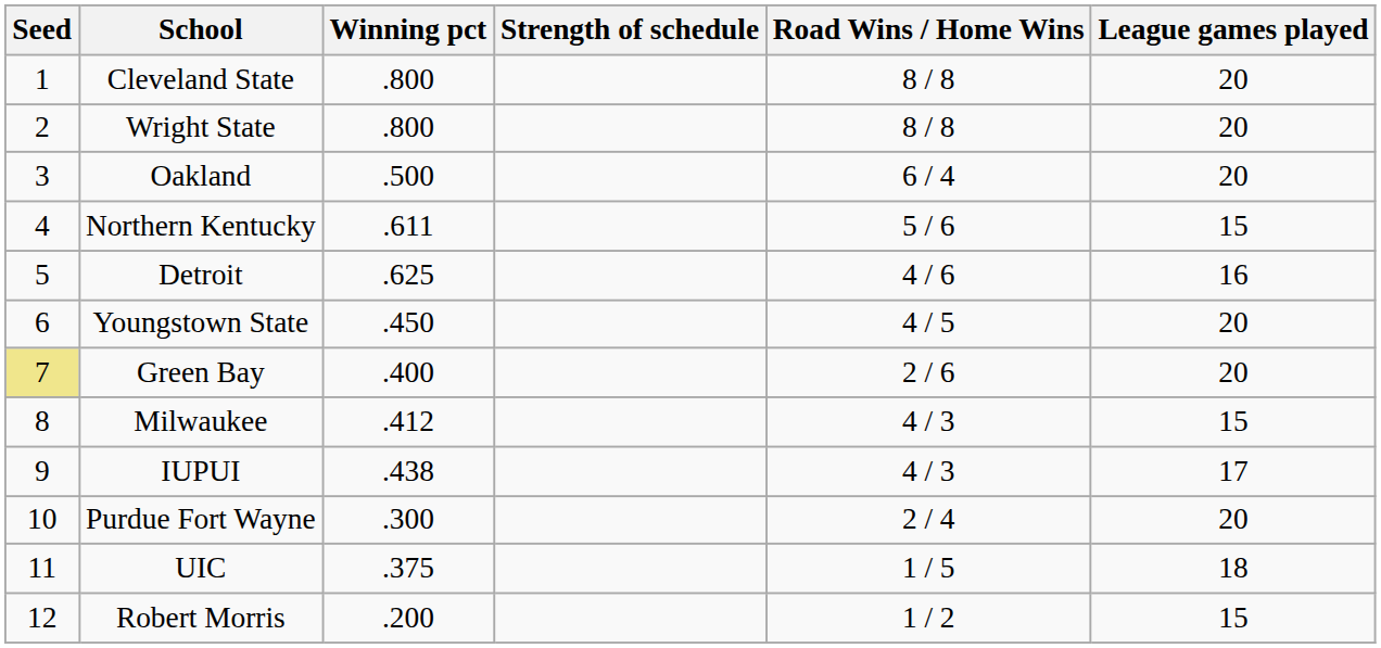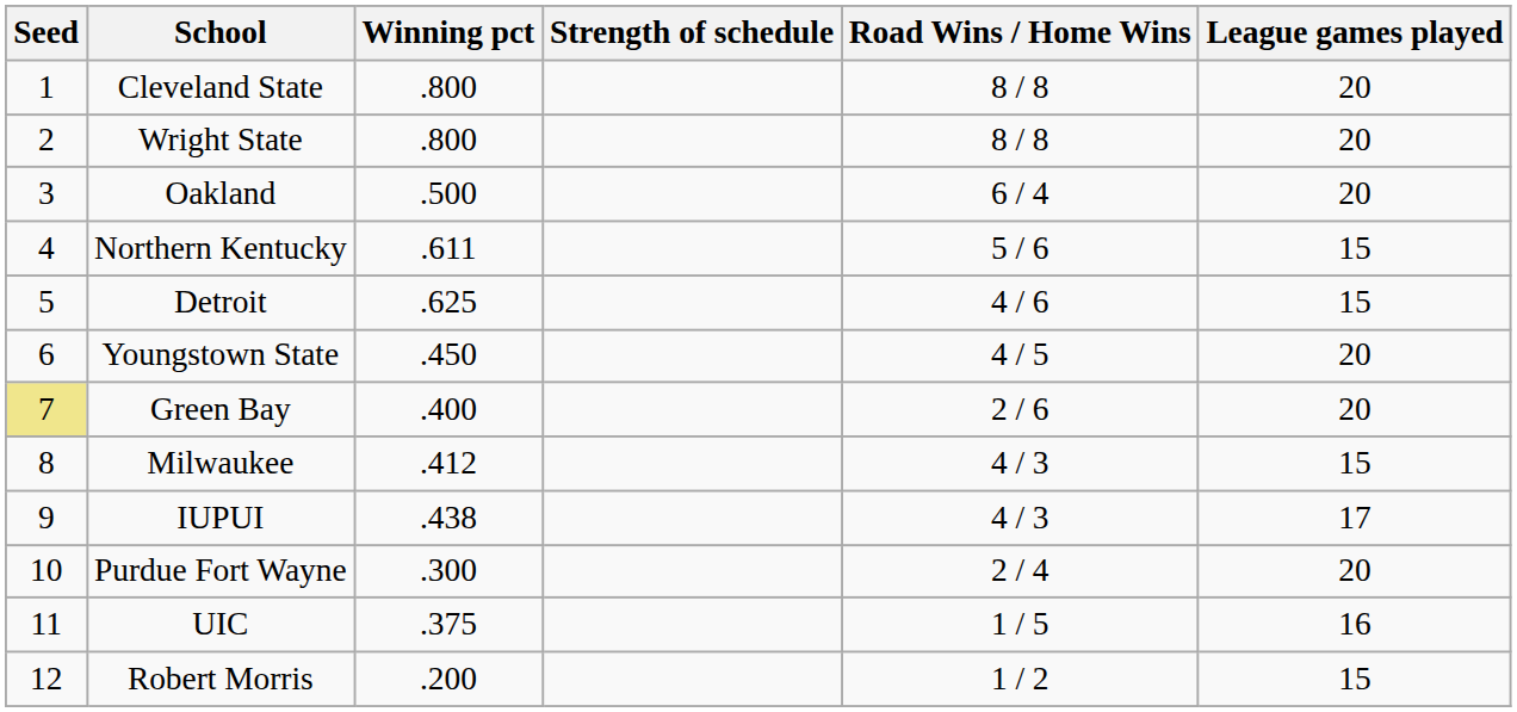Detroit | League games played: 16 -> 15
UIC | League games played: 18 -> 16
